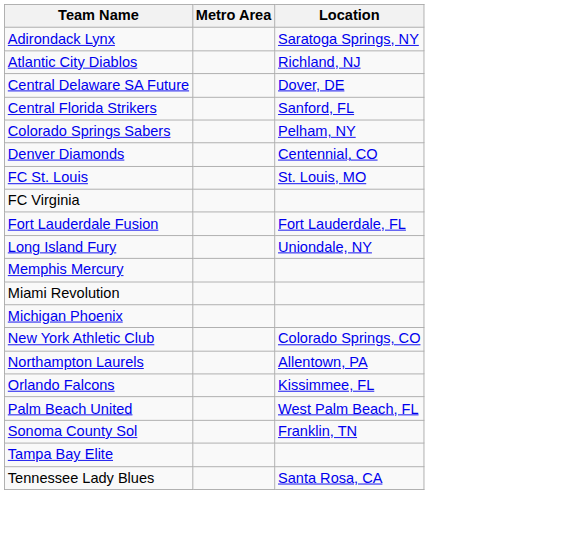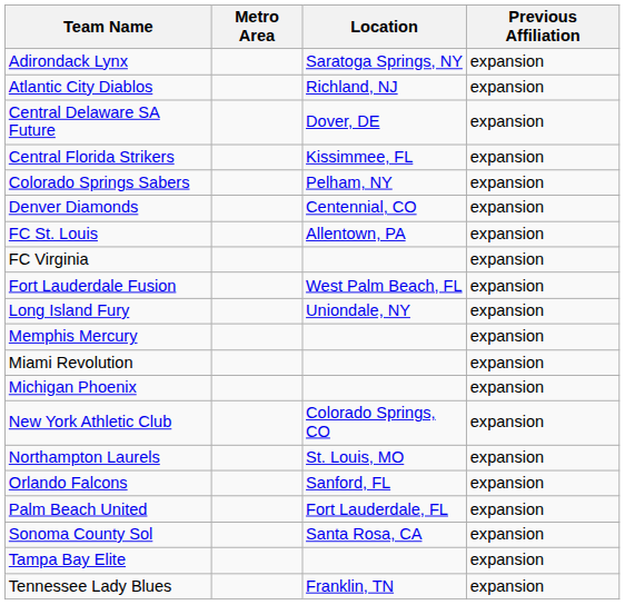+ column: Previous Affiliation | expansion | expansion | expansion | expansion | expansion | expansion | expansion | expansion | expansion | expansion | expansion | expansion | expansion | expansion | expansion | expansion | expansion | expansion | expansion | expansion
Central Florida Strikers | Location: Sanford, FL -> Kissimmee, FL
FC St. Louis | Location: St. Louis, MO -> Allentown, PA
Fort Lauderdale Fusion | Location: Fort Lauderdale, FL -> West Palm Beach, FL
Northampton Laurels | Location: Allentown, PA -> St. Louis, MO
Orlando Falcons | Location: Kissimmee, FL -> Sanford, FL
Palm Beach United | Location: West Palm Beach, FL -> Fort Lauderdale, FL
Sonoma County Sol | Location: Franklin, TN -> Santa Rosa, CA
Tennessee Lady Blues | Location: Santa Rosa, CA -> Franklin, TN
